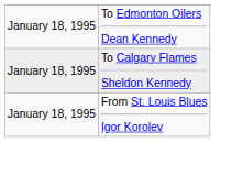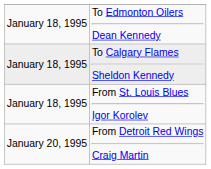+ row: January 20, 1995 | From Detroit Red Wings Craig Martin
